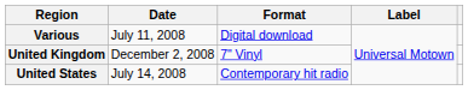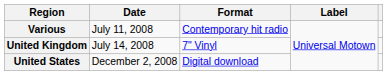Various | Format: Digital download -> Contemporary hit radio
United Kingdom | Date: December 2, 2008 -> July 14, 2008
United States | Date: July 14, 2008 -> December 2, 2008
United States | Format: Contemporary hit radio -> Digital download
